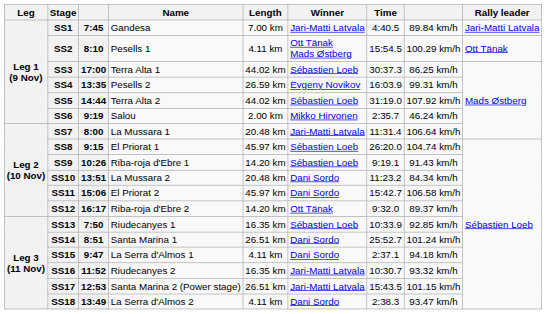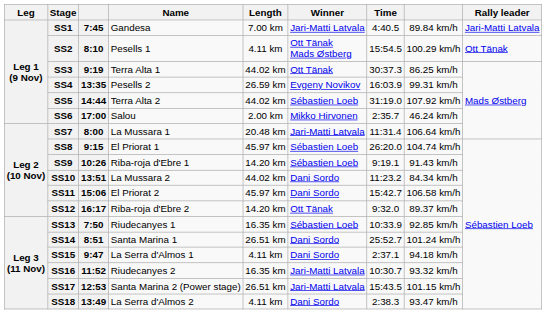SS3 | column 3: 17:00 -> 9:19
SS3 | Winner: Sébastien Loeb -> Ott Tänak
SS6 | column 3: 9:19 -> 17:00
SS10 | Length: 20.48 km -> 44.02 km
